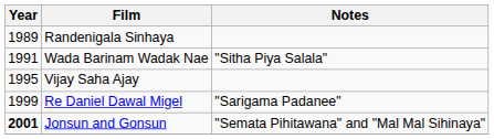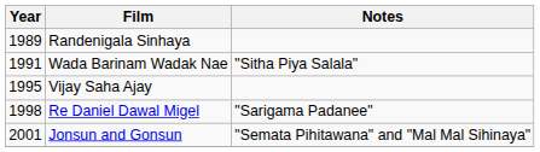Re Daniel Dawal Migel | Year: 1999 -> 1998
Jonsun and Gonsun | Year: bold -> normal
